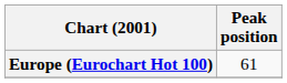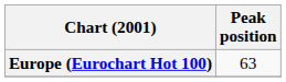Europe (Eurochart Hot 100) | Peak position: 61 -> 63
